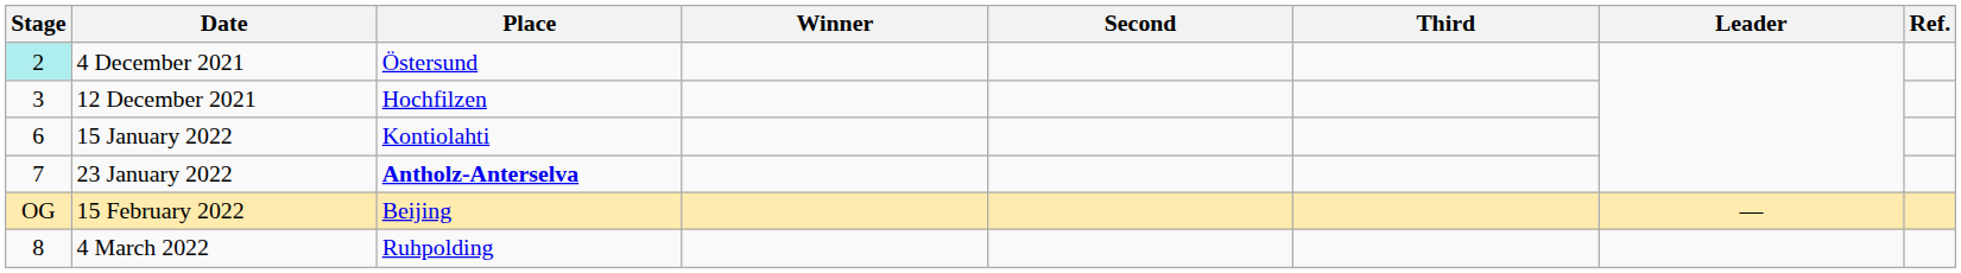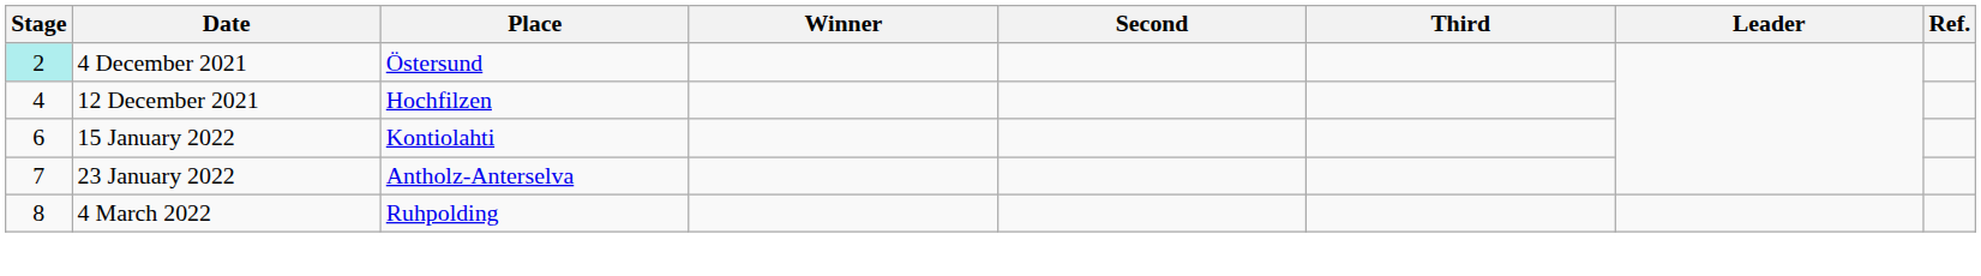12 December 2021 | Stage: 3 -> 4
23 January 2022 | Place: bold -> normal
- row: OG | 15 February 2022 | Beijing | —
